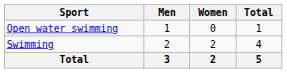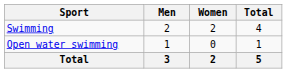rows swapped: Open water swimming <-> Swimming
